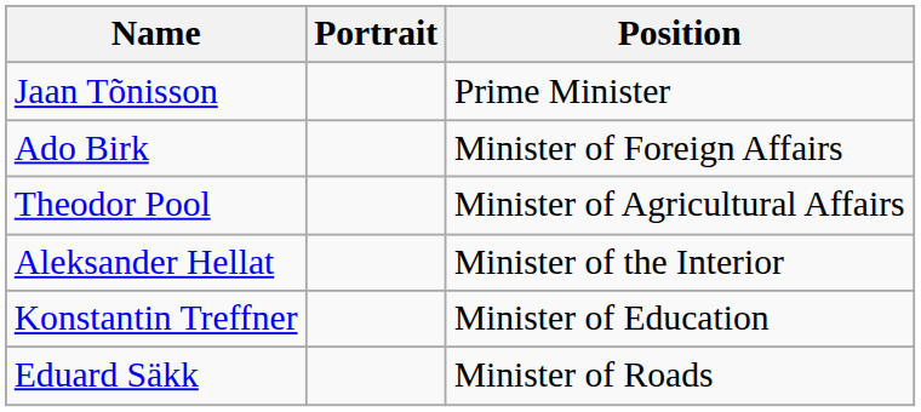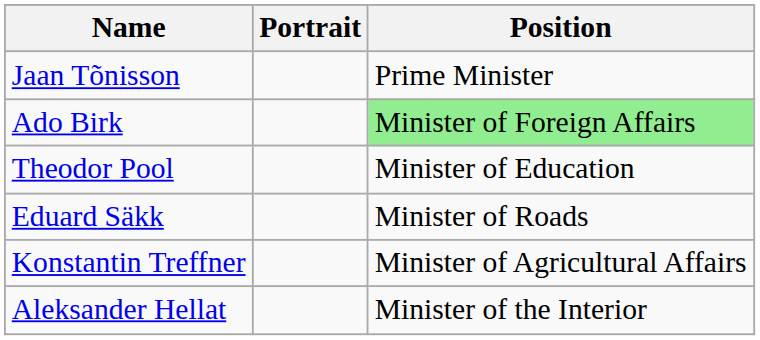Ado Birk | Position: no background -> lightgreen background
Theodor Pool | Position: Minister of Agricultural Affairs -> Minister of Education
rows swapped: Eduard Säkk <-> Aleksander Hellat
Konstantin Treffner | Position: Minister of Education -> Minister of Agricultural Affairs
